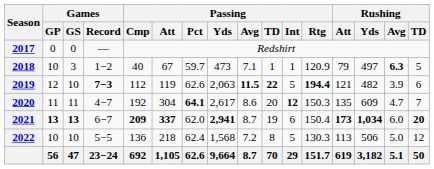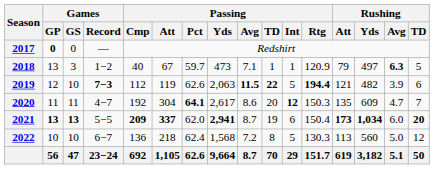2017 | Games / GP: normal -> bold
2018 | Games / GP: 10 -> 13
2021 | Games / Record: 6−7 -> 5−5
2022 | Games / Record: 5−5 -> 6−7
2022 | Rushing / Yds: 506 -> 560
